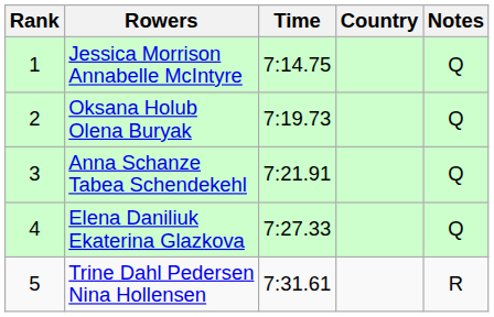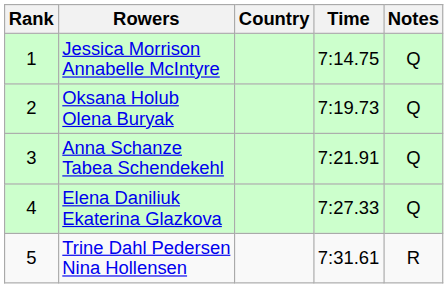columns swapped: Country <-> Time
